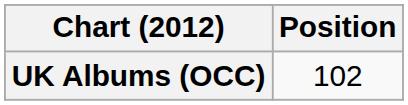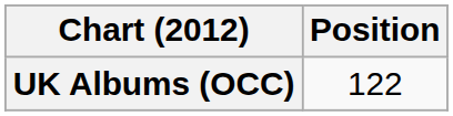UK Albums (OCC) | Position: 102 -> 122
